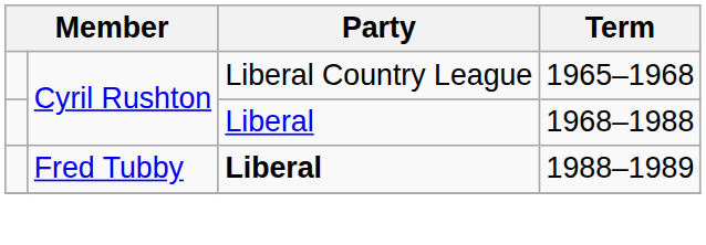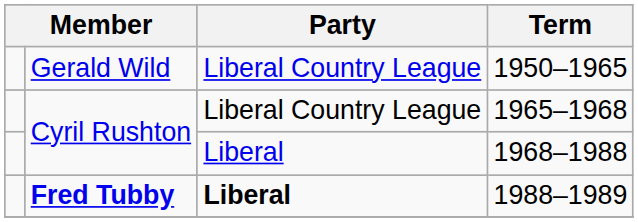+ row: Gerald Wild | Liberal Country League | 1950–1965
1988–1989 | column 2: normal -> bold
